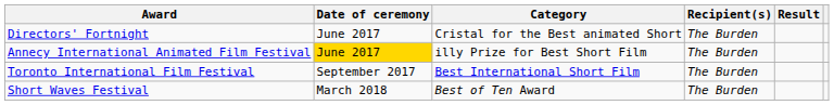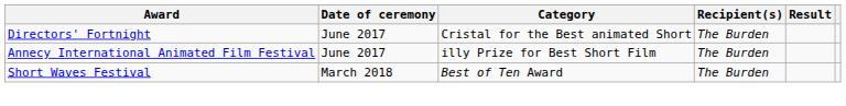Annecy International Animated Film Festival | Date of ceremony: gold background -> no background
- row: Toronto International Film Festival | September 2017 | Best International Short Film | The Burden
